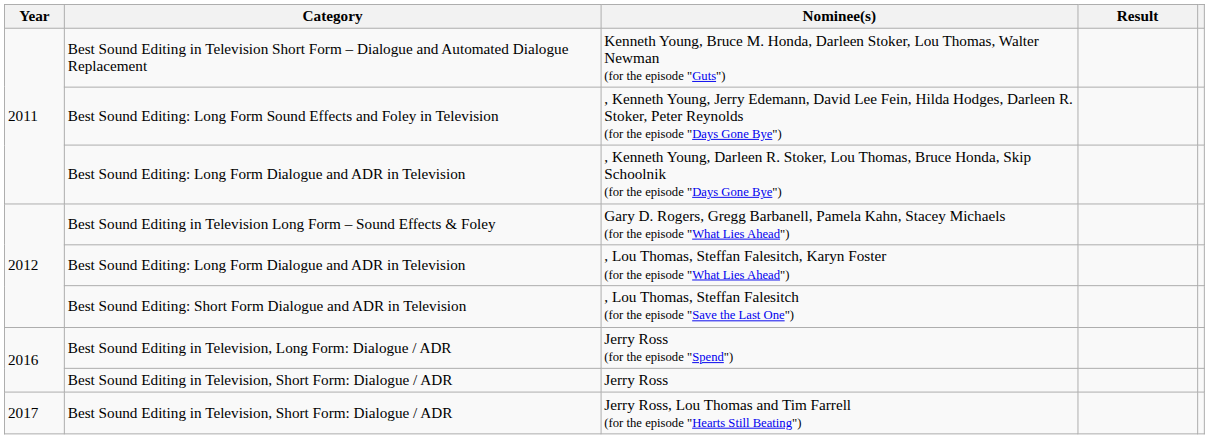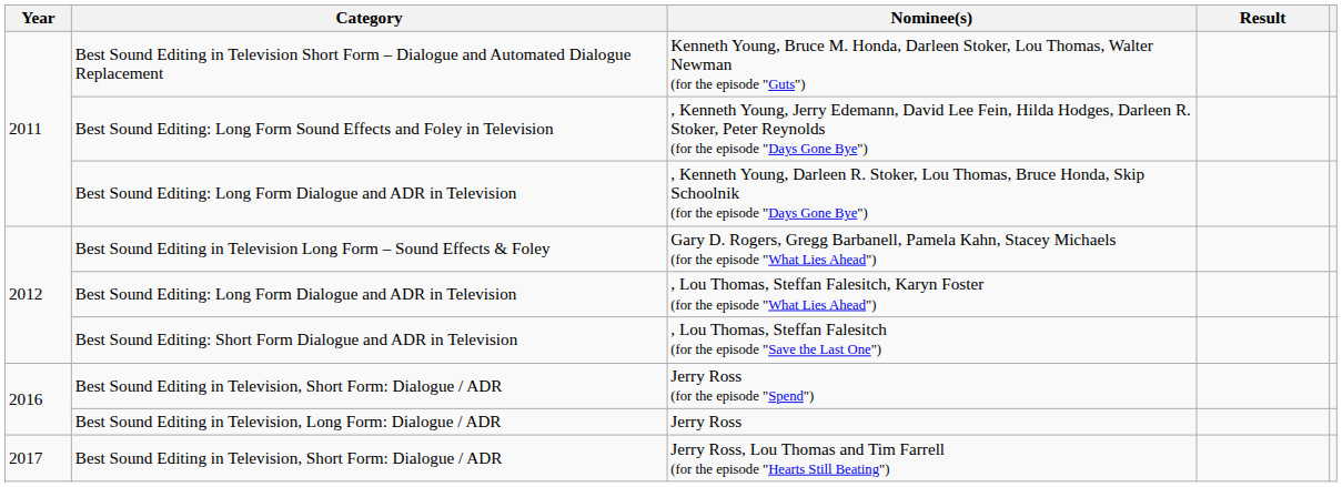Jerry Ross (for the episode "Spend") | Category: Best Sound Editing in Television, Long Form: Dialogue / ADR -> Best Sound Editing in Television, Short Form: Dialogue / ADR
Jerry Ross | Category: Best Sound Editing in Television, Short Form: Dialogue / ADR -> Best Sound Editing in Television, Long Form: Dialogue / ADR
